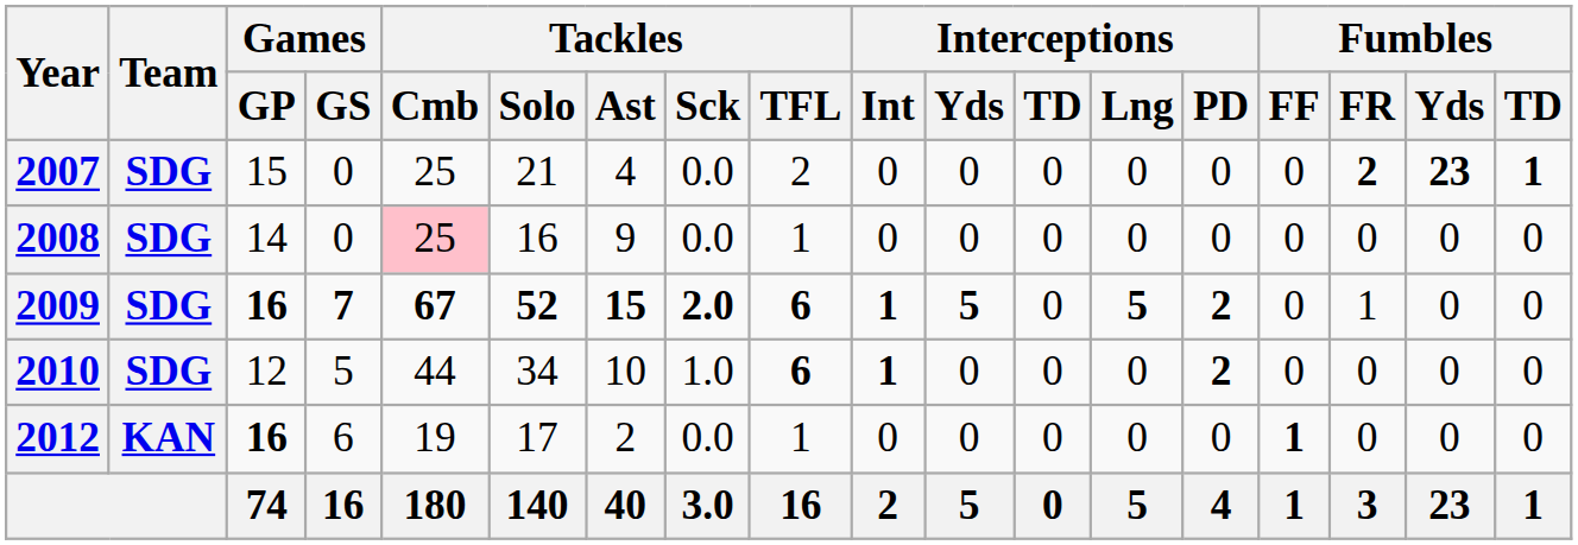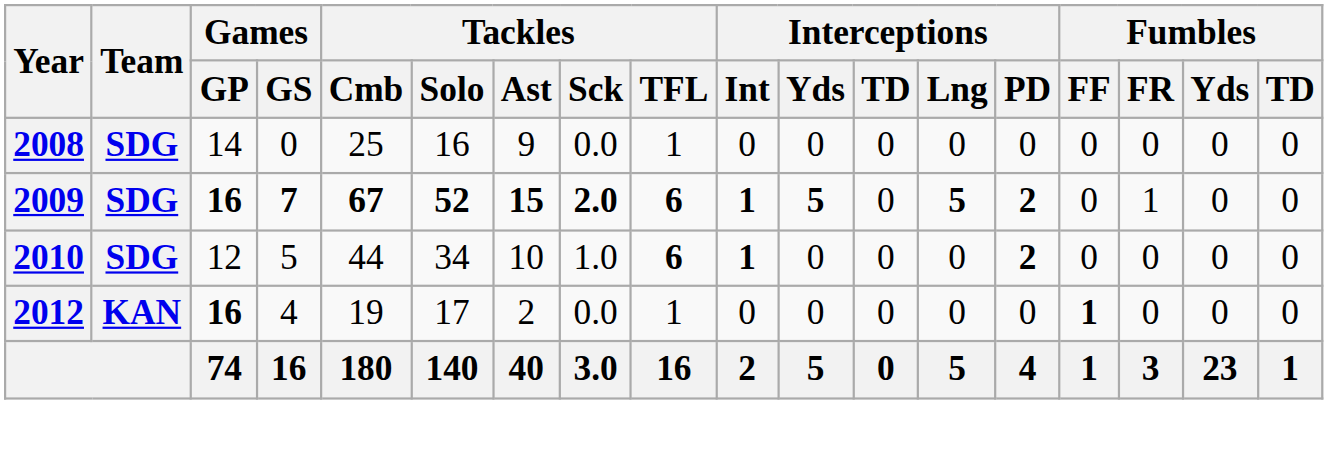- row: 2007 | SDG | 15 | 0 | 25 | 21 | 4 | 0.0 | 2 | 0 | 0 | 0 | 0 | 0 | 0 | 2 | 23 | 1
2008 | Tackles / Cmb: pink background -> no background
2012 | Games / GS: 6 -> 4
